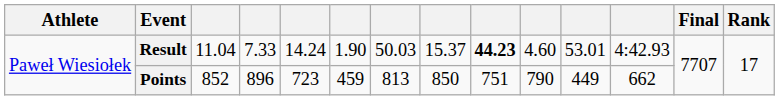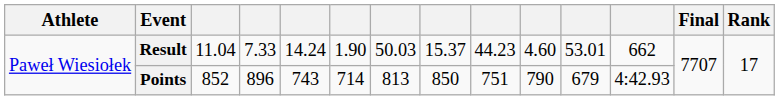Result | column 9: bold -> normal
Result | column 12: 4:42.93 -> 662
Points | column 5: 723 -> 743
Points | column 6: 459 -> 714
Points | column 11: 449 -> 679
Points | column 12: 662 -> 4:42.93
